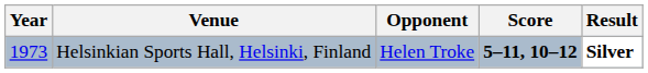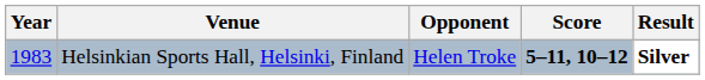Helsinkian Sports Hall, Helsinki, Finland | Year: 1973 -> 1983
